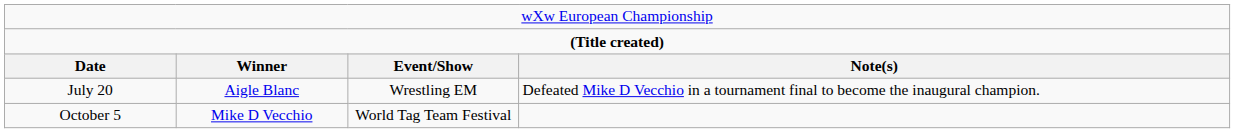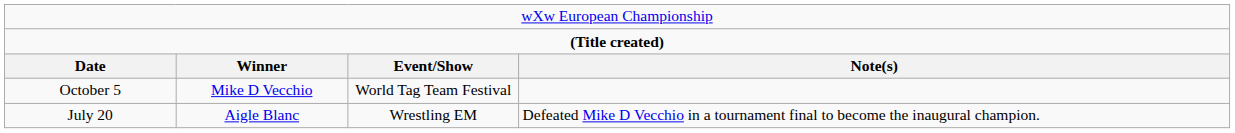rows swapped: July 20 <-> October 5
